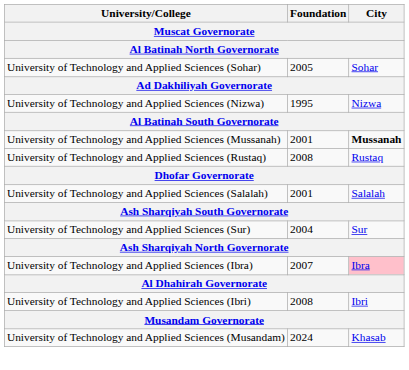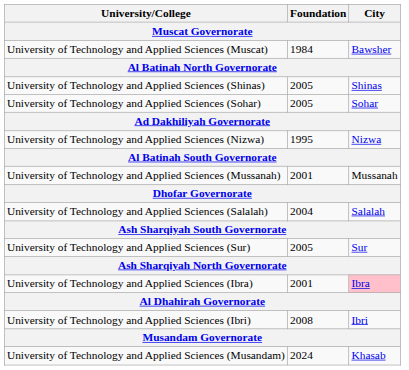+ row: University of Technology and Applied Sciences (Muscat) | 1984 | Bawsher
+ row: University of Technology and Applied Sciences (Shinas) | 2005 | Shinas
University of Technology and Applied Sciences (Mussanah) | City: bold -> normal
- row: University of Technology and Applied Sciences (Rustaq) | 2008 | Rustaq
University of Technology and Applied Sciences (Salalah) | Foundation: 2001 -> 2004
University of Technology and Applied Sciences (Sur) | Foundation: 2004 -> 2005
University of Technology and Applied Sciences (Ibra) | Foundation: 2007 -> 2001
